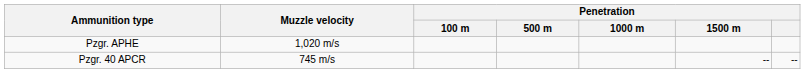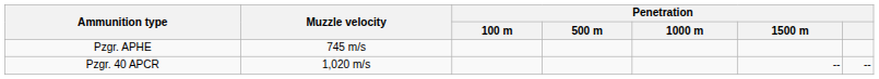Pzgr. APHE | Muzzle velocity: 1,020 m/s -> 745 m/s
Pzgr. 40 APCR | Muzzle velocity: 745 m/s -> 1,020 m/s
